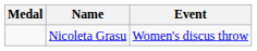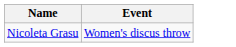- column: Medal
